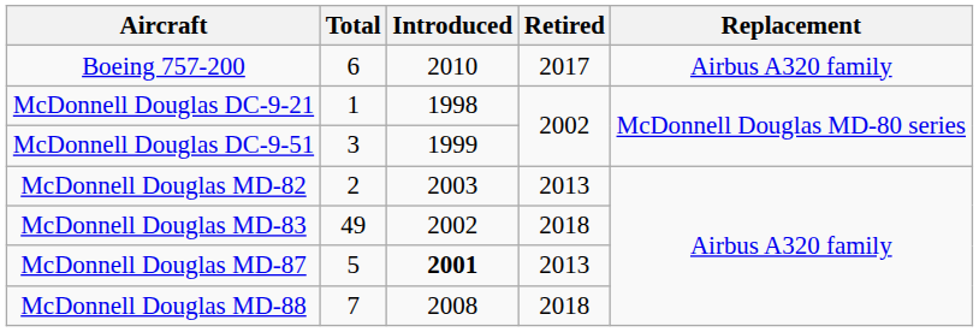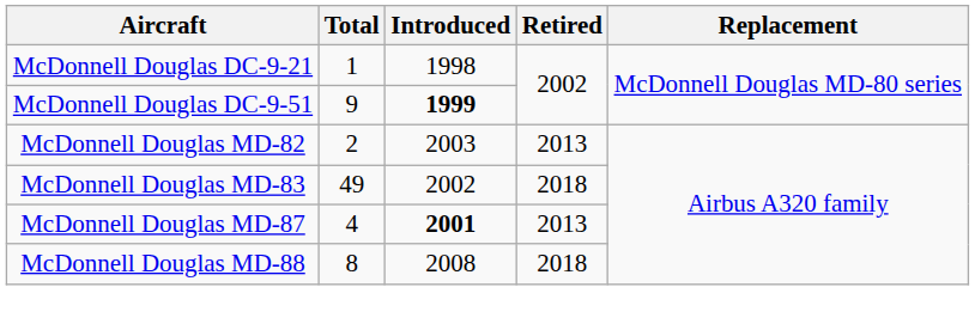- row: Boeing 757-200 | 6 | 2010 | 2017 | Airbus A320 family
McDonnell Douglas DC-9-51 | Total: 3 -> 9
McDonnell Douglas DC-9-51 | Introduced: normal -> bold
McDonnell Douglas MD-87 | Total: 5 -> 4
McDonnell Douglas MD-88 | Total: 7 -> 8
